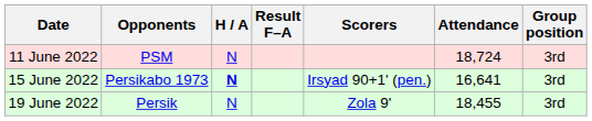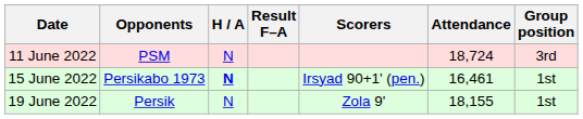15 June 2022 | Attendance: 16,641 -> 16,461
15 June 2022 | Group position: 3rd -> 1st
19 June 2022 | Attendance: 18,455 -> 18,155
19 June 2022 | Group position: 3rd -> 1st
